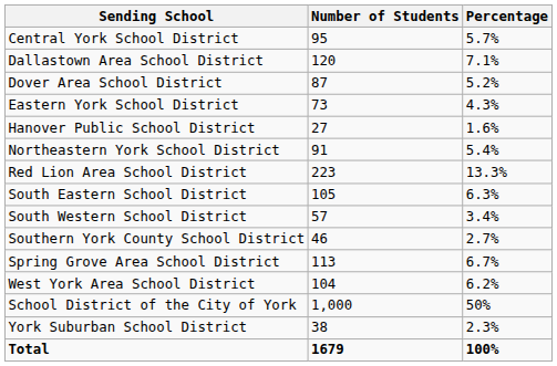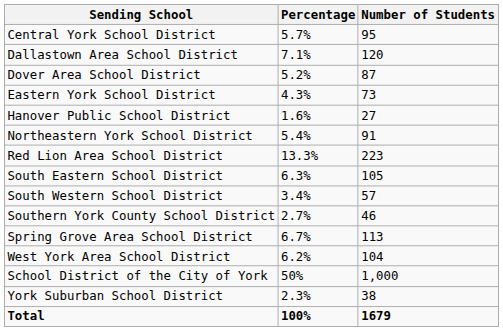columns swapped: Number of Students <-> Percentage
